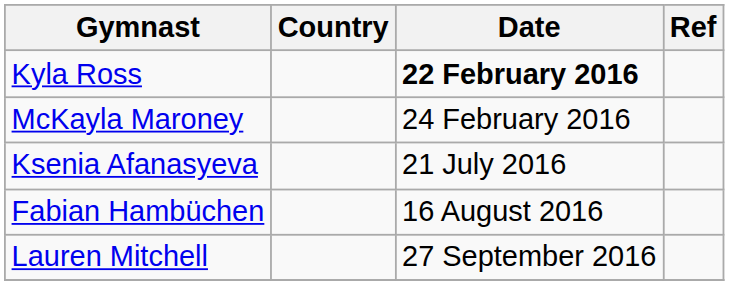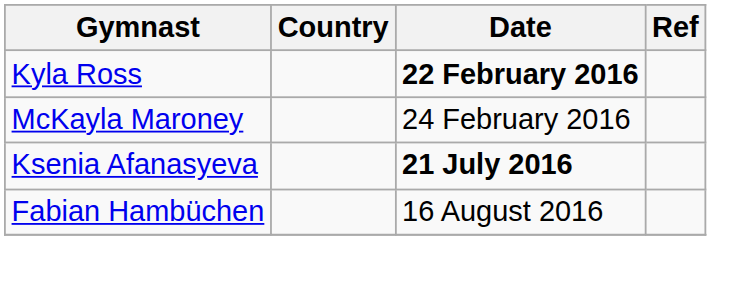Ksenia Afanasyeva | Date: normal -> bold
- row: Lauren Mitchell | 27 September 2016
